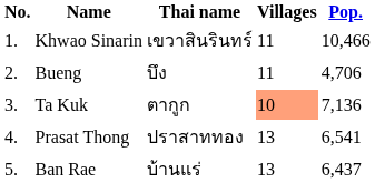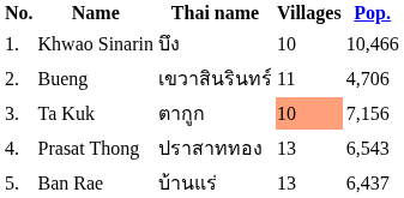Khwao Sinarin | Thai name: เขวาสินรินทร์ -> บึง
Khwao Sinarin | Villages: 11 -> 10
Bueng | Thai name: บึง -> เขวาสินรินทร์
Ta Kuk | Pop.: 7,136 -> 7,156
Prasat Thong | Pop.: 6,541 -> 6,543
